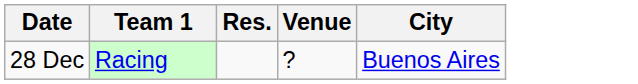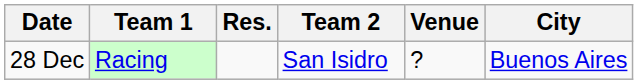+ column: Team 2 | San Isidro
